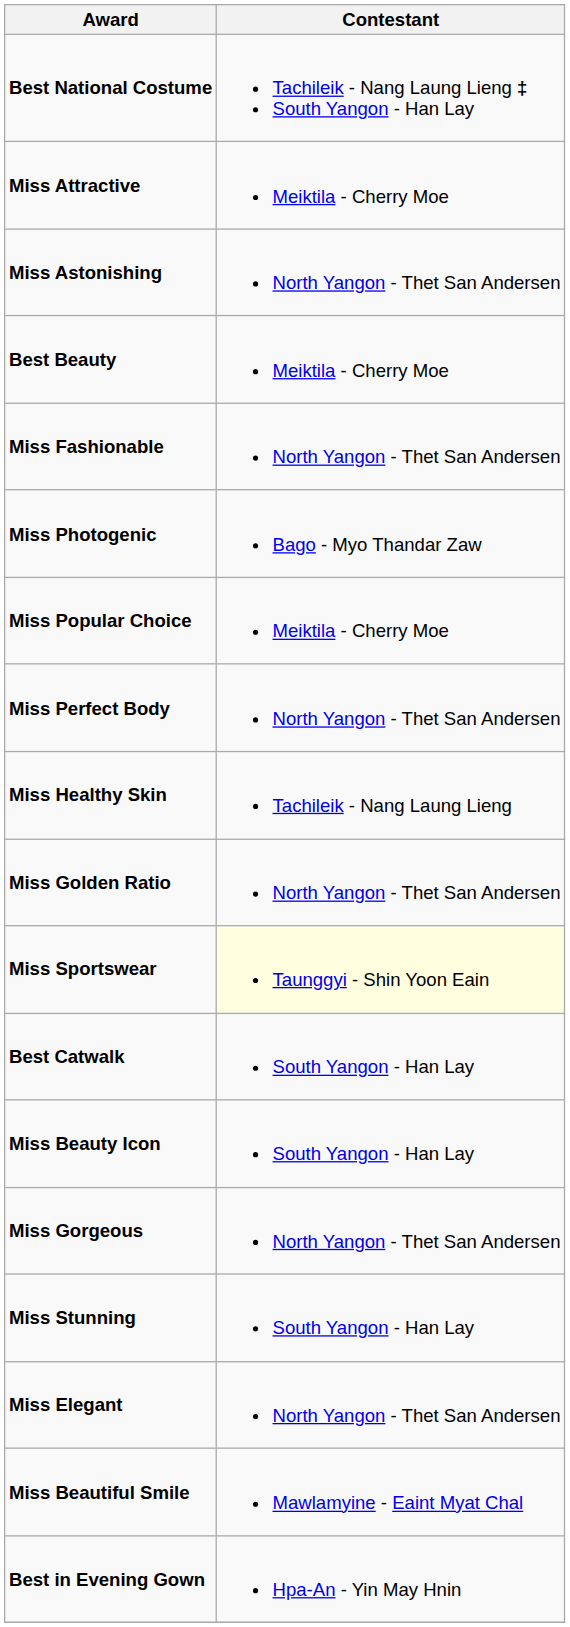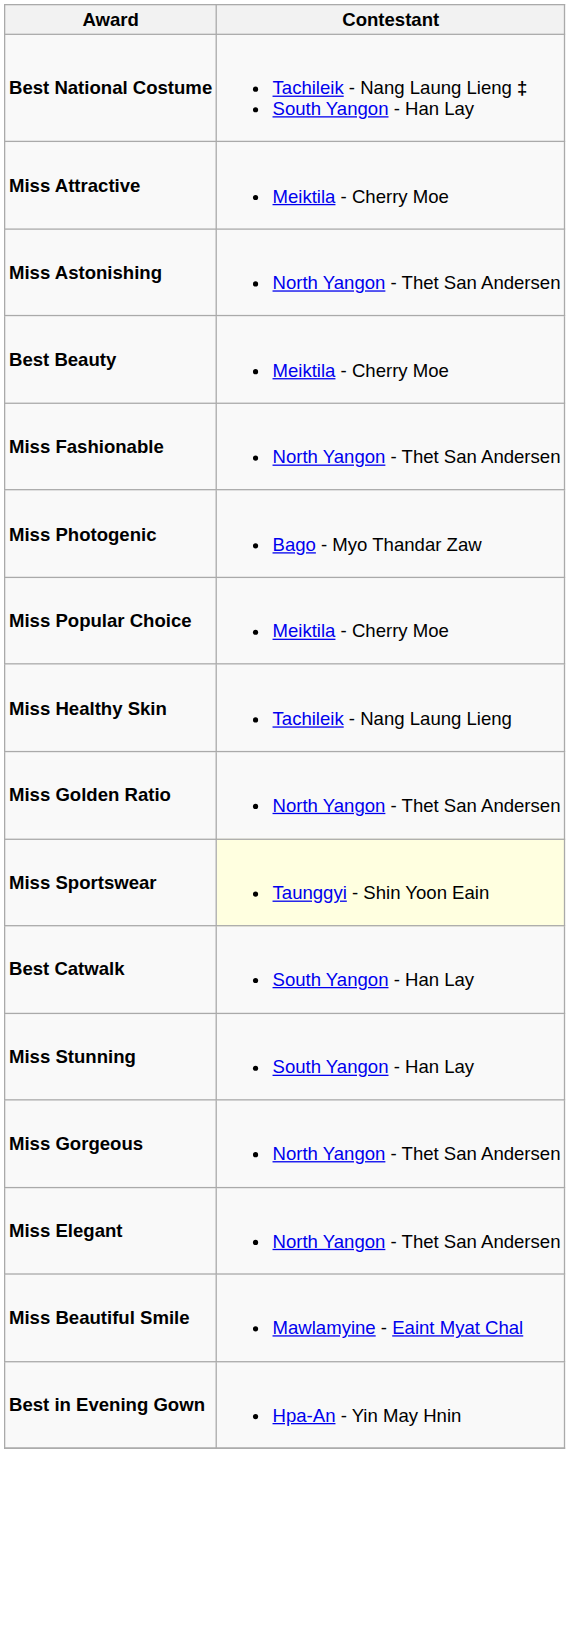- row: Miss Perfect Body | North Yangon - Thet San Andersen
- row: Miss Beauty Icon | South Yangon - Han Lay
rows swapped: Miss Stunning <-> Miss Gorgeous
